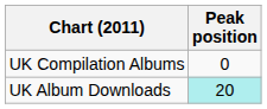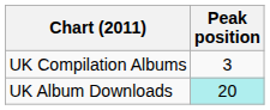UK Compilation Albums | Peak position: 0 -> 3
